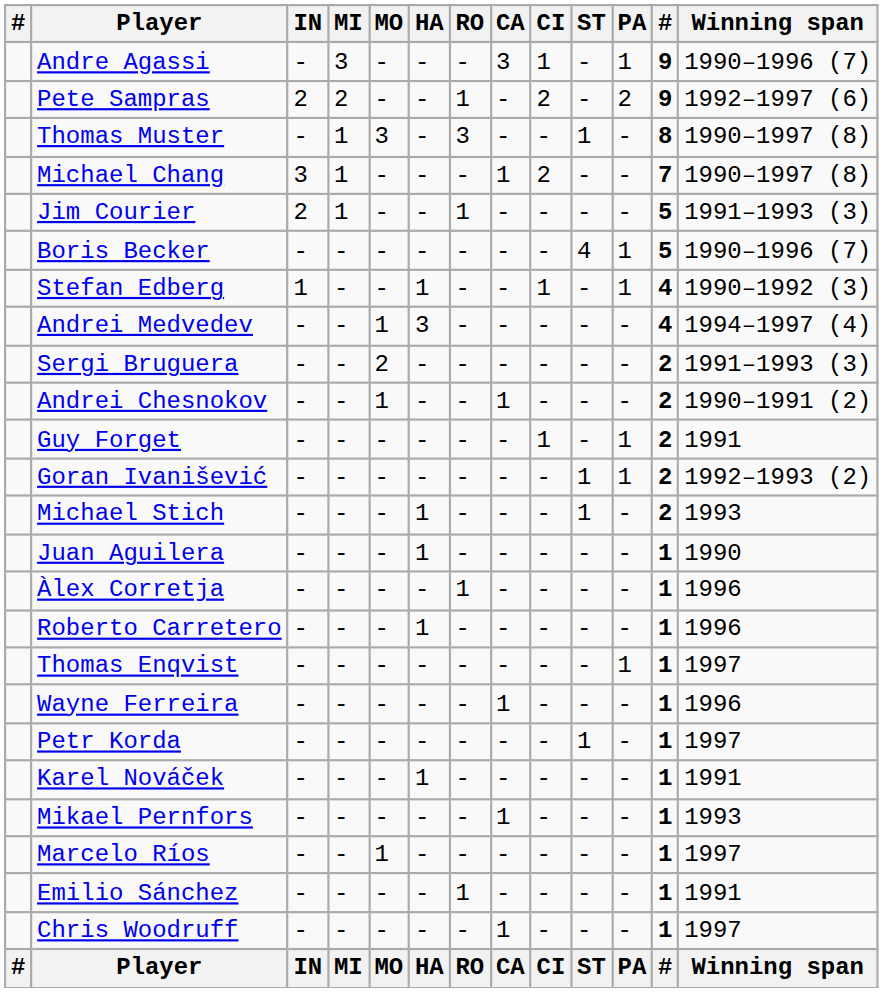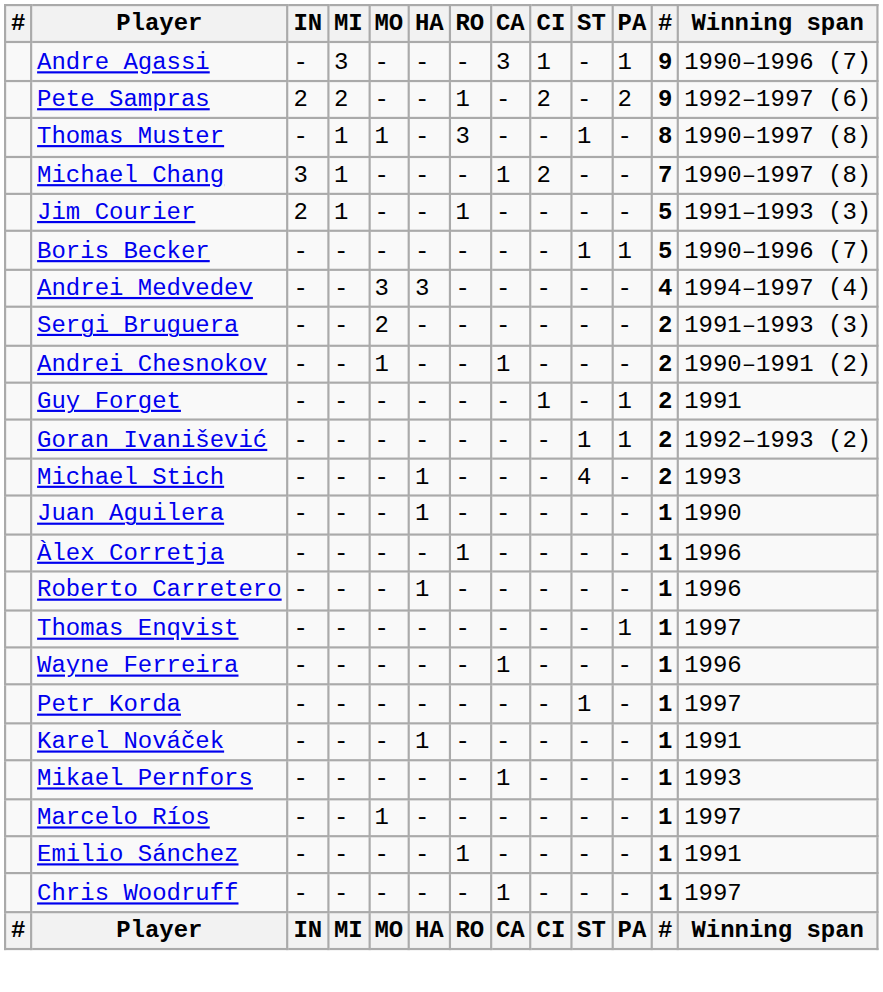Thomas Muster | MO: 3 -> 1
Boris Becker | ST: 4 -> 1
- row: Stefan Edberg | 1 | - | - | 1 | - | - | 1 | - | 1 | 4 | 1990–1992 (3)
Andrei Medvedev | MO: 1 -> 3
Michael Stich | ST: 1 -> 4
